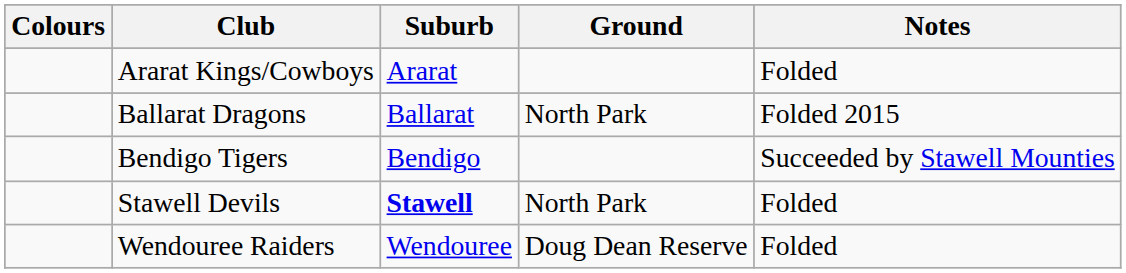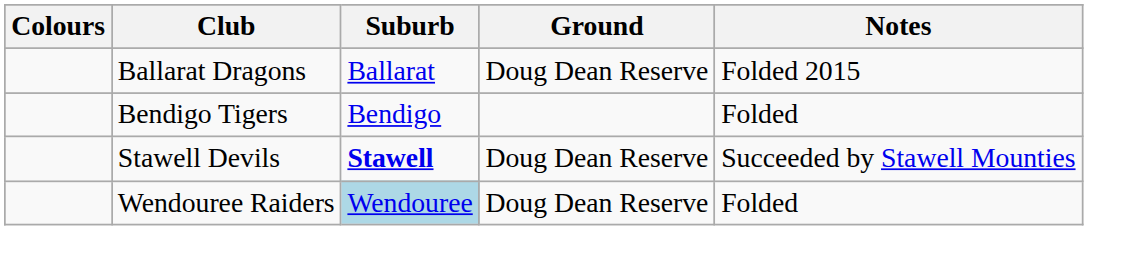- row: Ararat Kings/Cowboys | Ararat | Folded
Ballarat Dragons | Ground: North Park -> Doug Dean Reserve
Bendigo Tigers | Notes: Succeeded by Stawell Mounties -> Folded
Stawell Devils | Ground: North Park -> Doug Dean Reserve
Stawell Devils | Notes: Folded -> Succeeded by Stawell Mounties
Wendouree Raiders | Suburb: no background -> lightblue background
